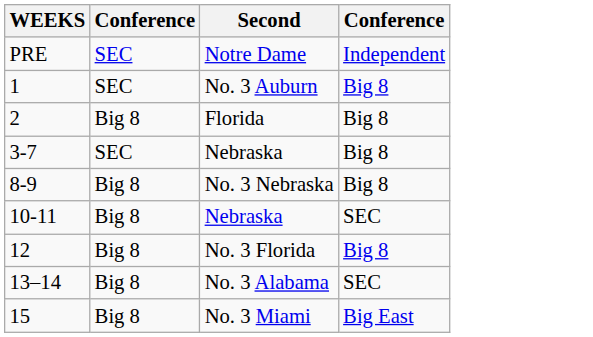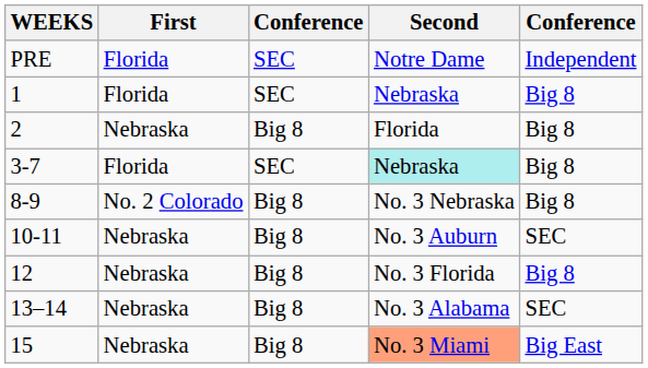+ column: First | Florida | Florida | Nebraska | Florida | No. 2 Colorado | Nebraska | Nebraska | Nebraska | Nebraska
1 | Second: No. 3 Auburn -> Nebraska
3-7 | Second: no background -> paleturquoise background
10-11 | Second: Nebraska -> No. 3 Auburn
15 | Second: no background -> lightsalmon background
